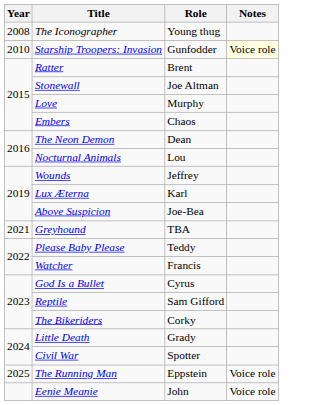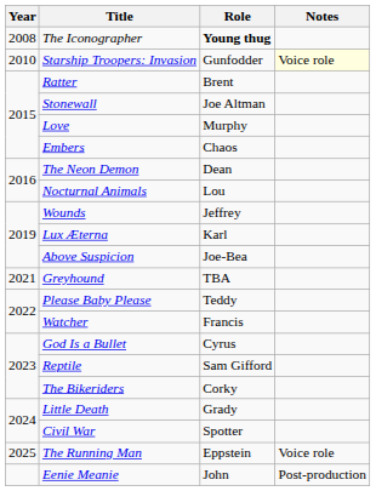The Iconographer | Role: normal -> bold
Eenie Meanie | Notes: Voice role -> Post-production
